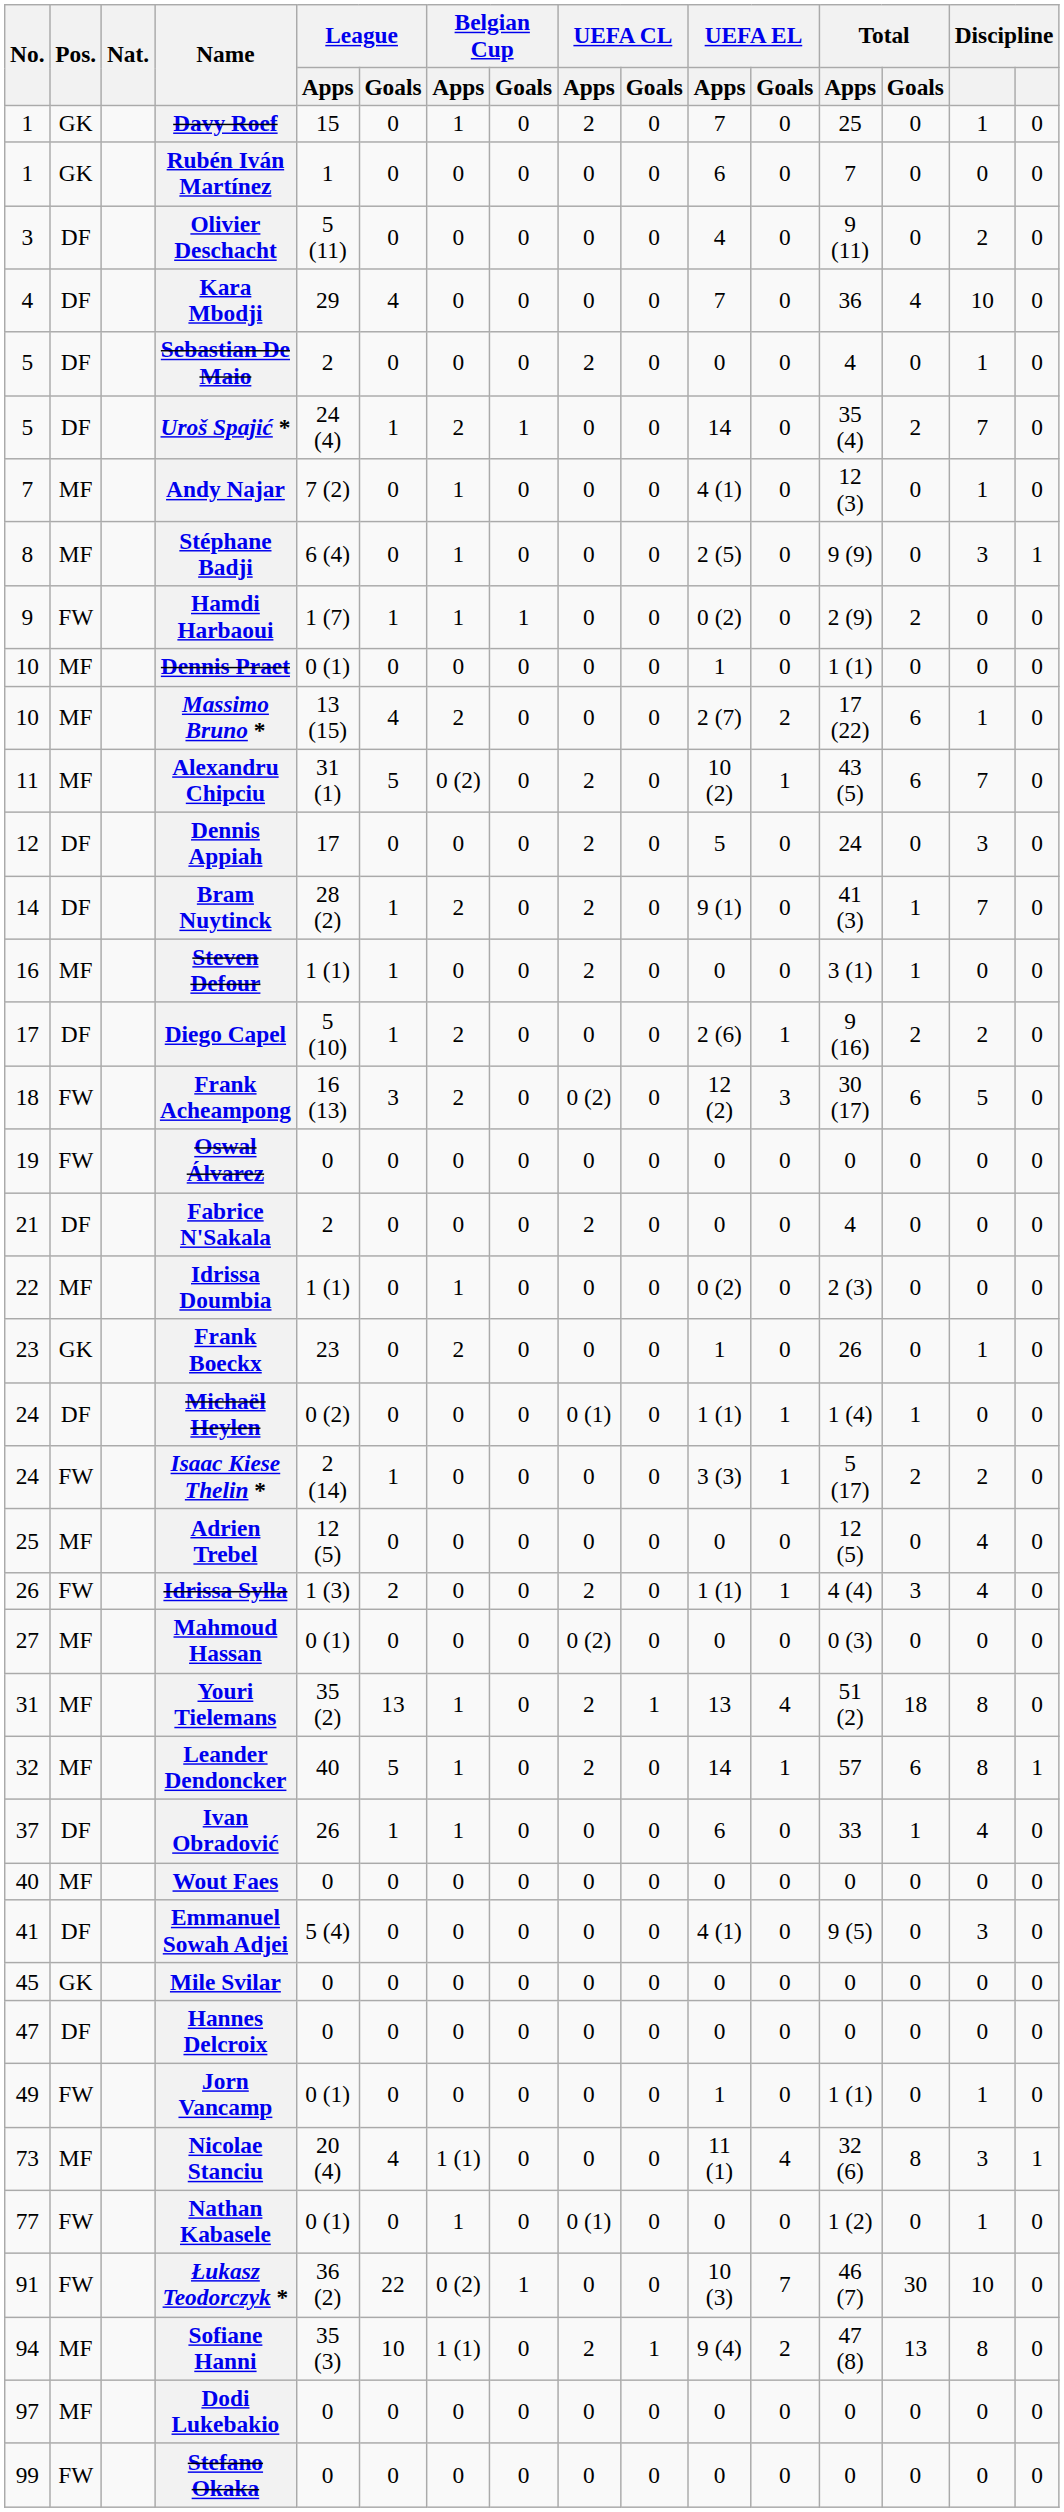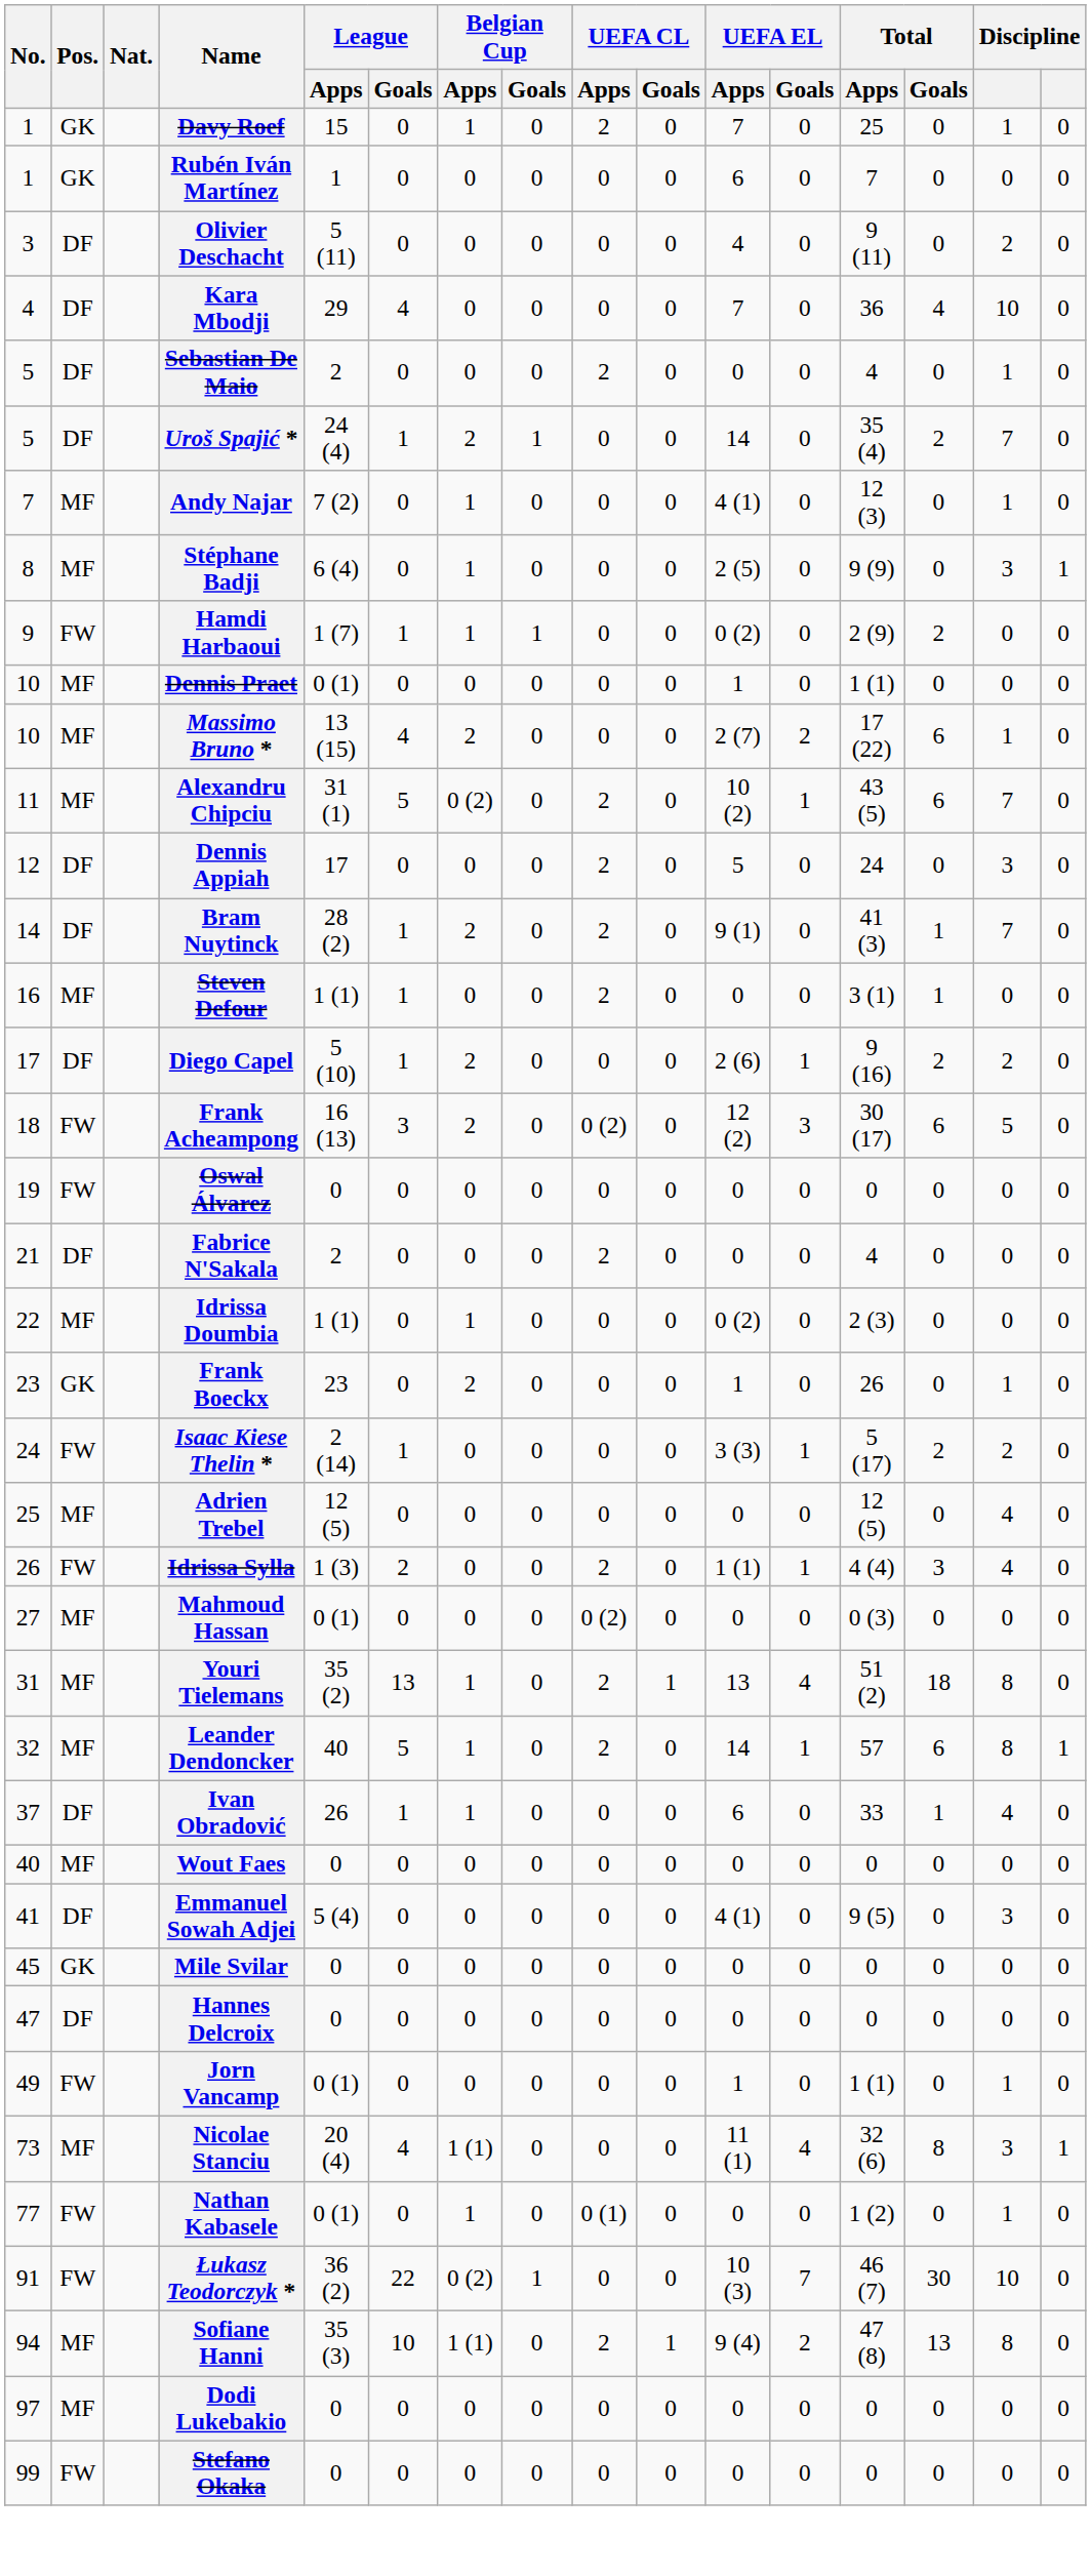- row: 24 | DF | Michaël Heylen | 0 (2) | 0 | 0 | 0 | 0 (1) | 0 | 1 (1) | 1 | 1 (4) | 1 | 0 | 0
